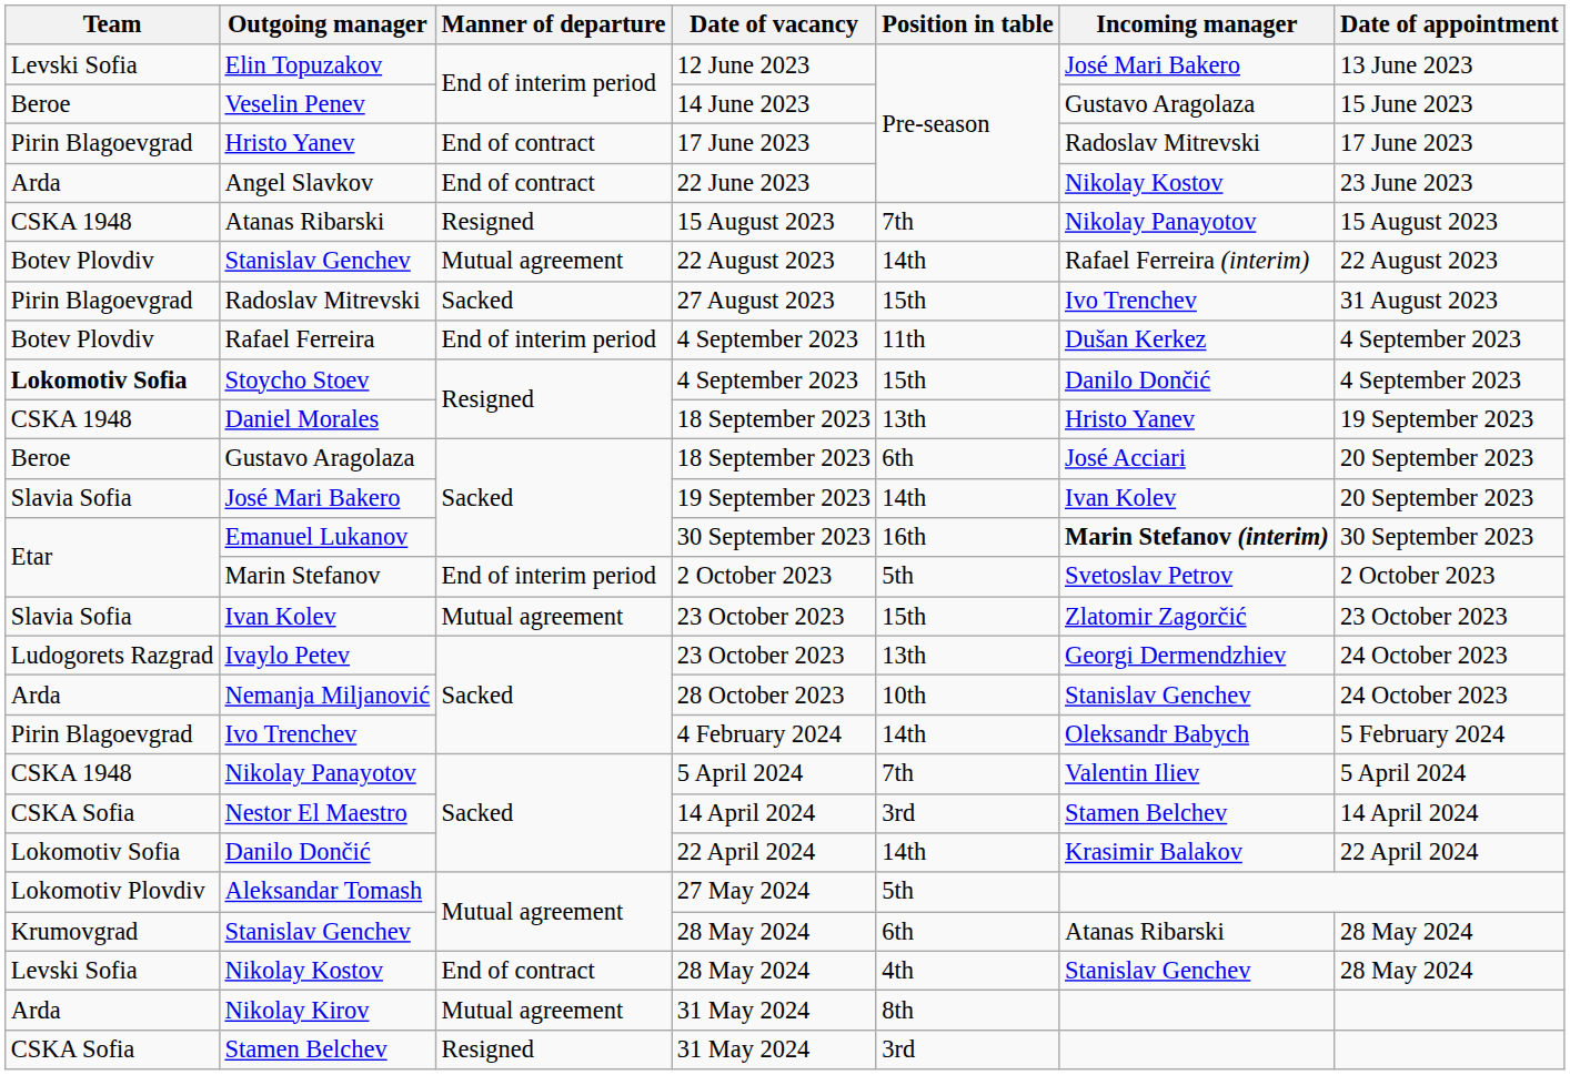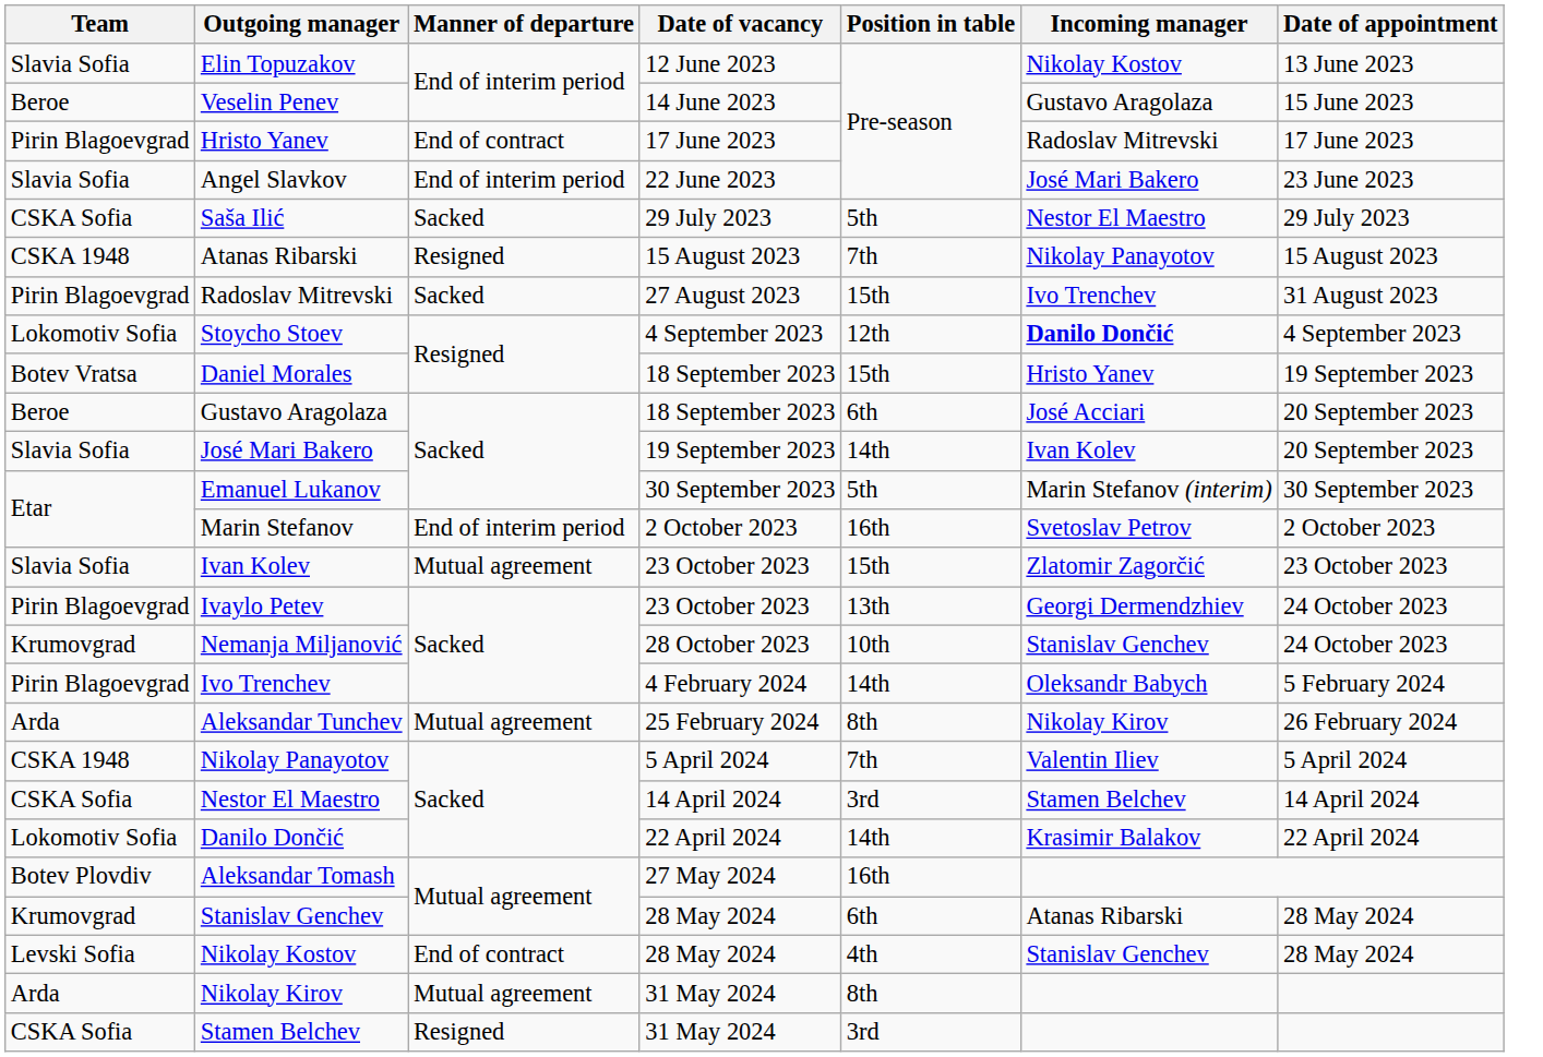Elin Topuzakov | Team: Levski Sofia -> Slavia Sofia
Elin Topuzakov | Incoming manager: José Mari Bakero -> Nikolay Kostov
Angel Slavkov | Team: Arda -> Slavia Sofia
Angel Slavkov | Manner of departure: End of contract -> End of interim period
Angel Slavkov | Incoming manager: Nikolay Kostov -> José Mari Bakero
+ row: CSKA Sofia | Saša Ilić | Sacked | 29 July 2023 | 5th | Nestor El Maestro | 29 July 2023
- row: Botev Plovdiv | Stanislav Genchev | Mutual agreement | 22 August 2023 | 14th | Rafael Ferreira (interim) | 22 August 2023
- row: Botev Plovdiv | Rafael Ferreira | End of interim period | 4 September 2023 | 11th | Dušan Kerkez | 4 September 2023
Stoycho Stoev | Team: bold -> normal
Stoycho Stoev | Position in table: 15th -> 12th
Stoycho Stoev | Incoming manager: normal -> bold
Daniel Morales | Team: CSKA 1948 -> Botev Vratsa
Daniel Morales | Position in table: 13th -> 15th
Emanuel Lukanov | Position in table: 16th -> 5th
Emanuel Lukanov | Incoming manager: bold -> normal
Marin Stefanov | Position in table: 5th -> 16th
Ivaylo Petev | Team: Ludogorets Razgrad -> Pirin Blagoevgrad
Nemanja Miljanović | Team: Arda -> Krumovgrad
+ row: Arda | Aleksandar Tunchev | Mutual agreement | 25 February 2024 | 8th | Nikolay Kirov | 26 February 2024
Aleksandar Tomash | Team: Lokomotiv Plovdiv -> Botev Plovdiv
Aleksandar Tomash | Position in table: 5th -> 16th
